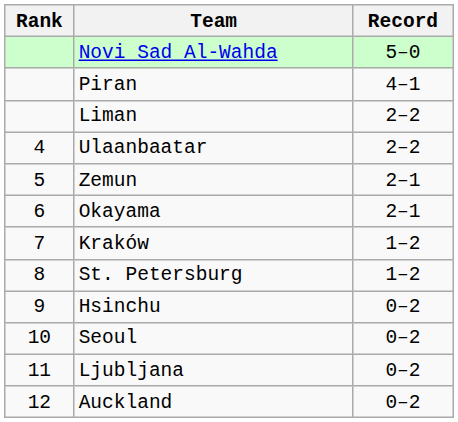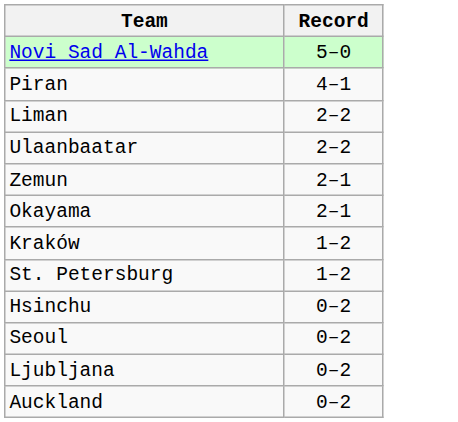- column: Rank | 4 | 5 | 6 | 7 | 8 | 9 | 10 | 11 | 12
